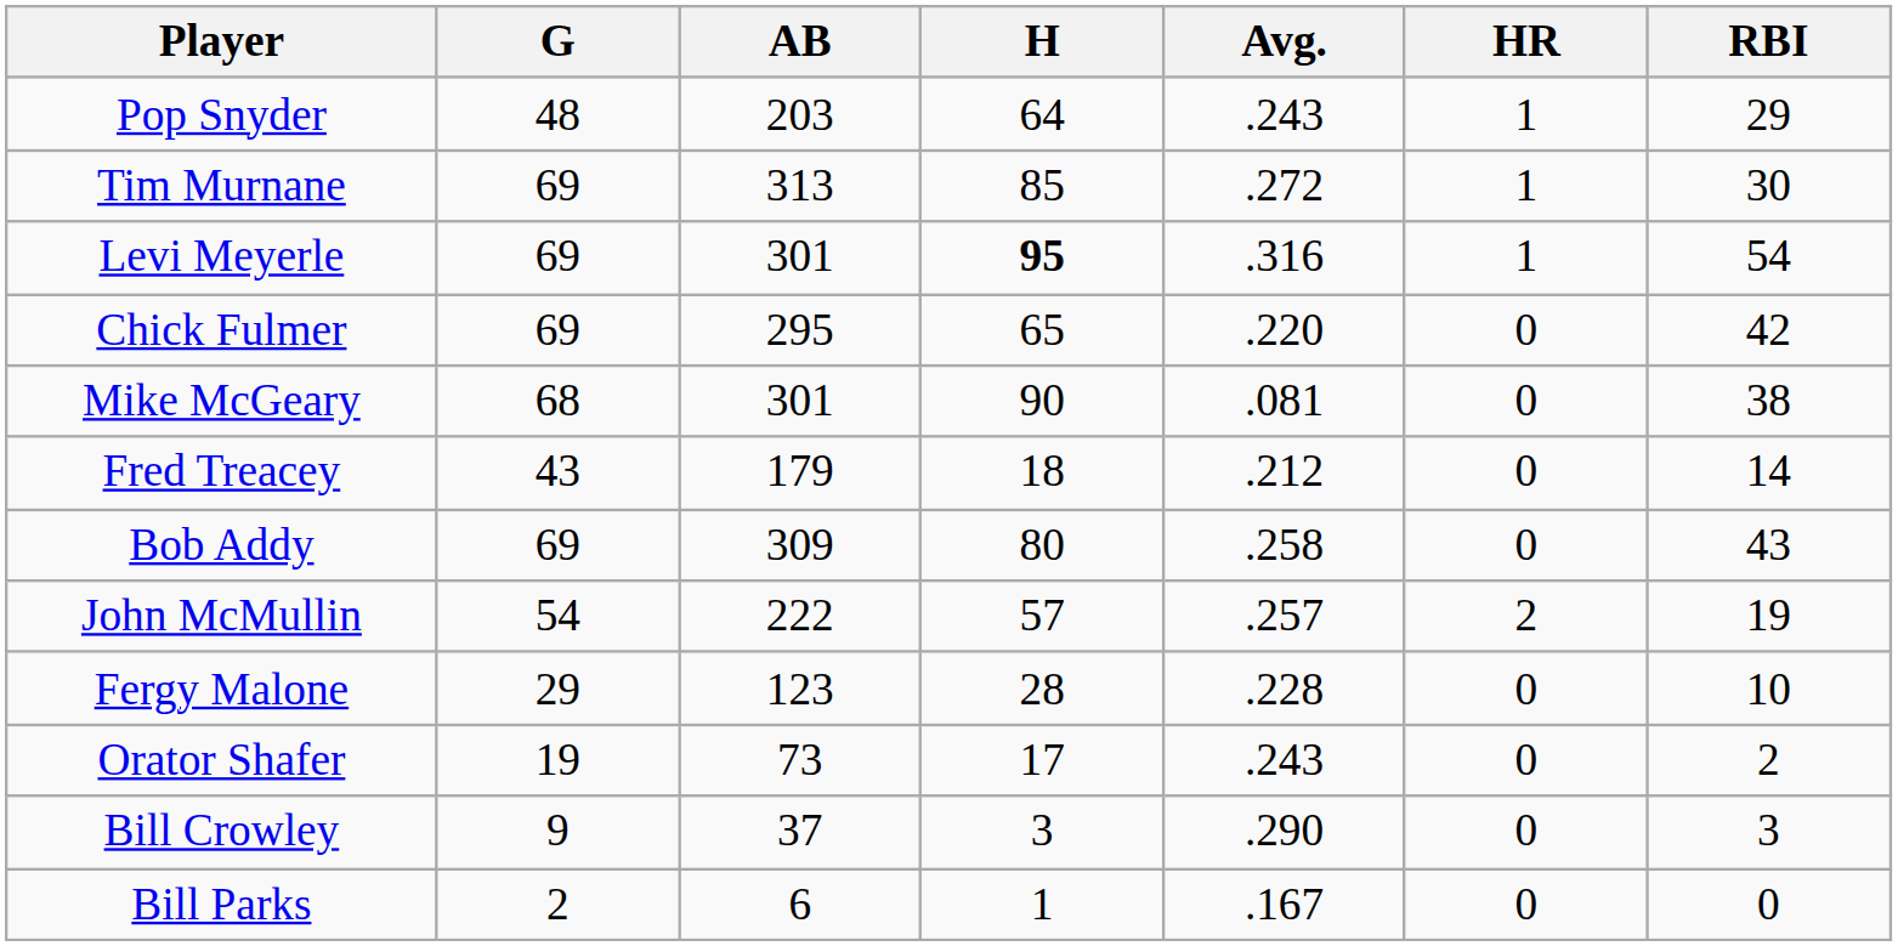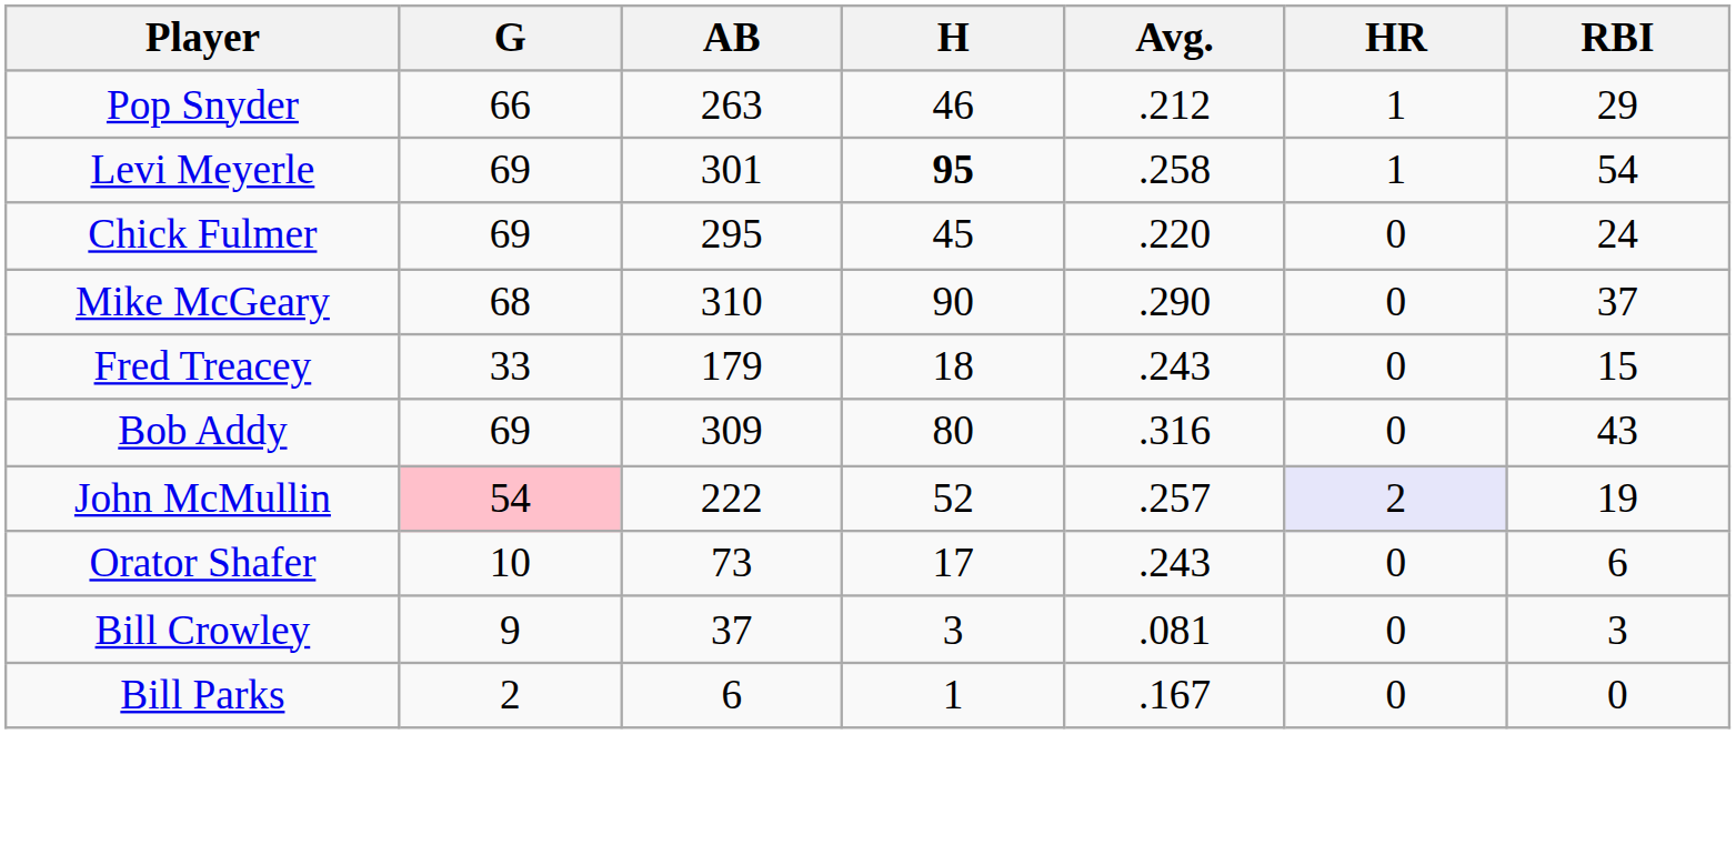Pop Snyder | G: 48 -> 66
Pop Snyder | AB: 203 -> 263
Pop Snyder | H: 64 -> 46
Pop Snyder | Avg.: .243 -> .212
- row: Tim Murnane | 69 | 313 | 85 | .272 | 1 | 30
Levi Meyerle | Avg.: .316 -> .258
Chick Fulmer | H: 65 -> 45
Chick Fulmer | RBI: 42 -> 24
Mike McGeary | AB: 301 -> 310
Mike McGeary | Avg.: .081 -> .290
Mike McGeary | RBI: 38 -> 37
Fred Treacey | G: 43 -> 33
Fred Treacey | Avg.: .212 -> .243
Fred Treacey | RBI: 14 -> 15
Bob Addy | Avg.: .258 -> .316
John McMullin | G: no background -> pink background
John McMullin | H: 57 -> 52
John McMullin | HR: no background -> lavender background
- row: Fergy Malone | 29 | 123 | 28 | .228 | 0 | 10
Orator Shafer | G: 19 -> 10
Orator Shafer | RBI: 2 -> 6
Bill Crowley | Avg.: .290 -> .081
